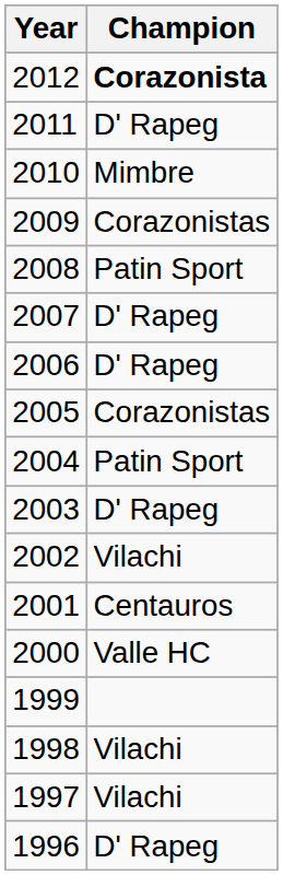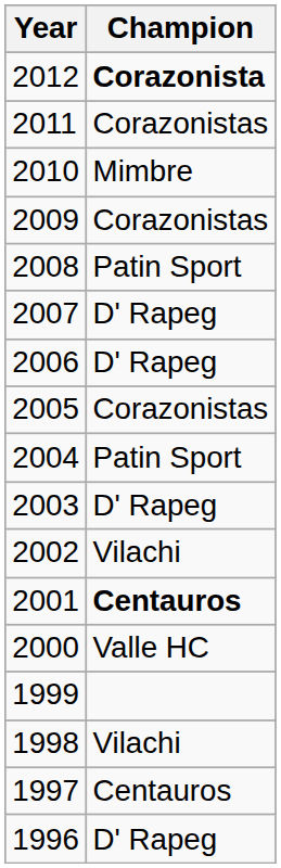2011 | Champion: D' Rapeg -> Corazonistas
2001 | Champion: normal -> bold
1997 | Champion: Vilachi -> Centauros
